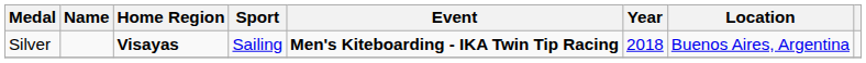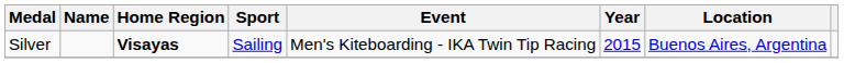Silver | Event: bold -> normal
Silver | Year: 2018 -> 2015
